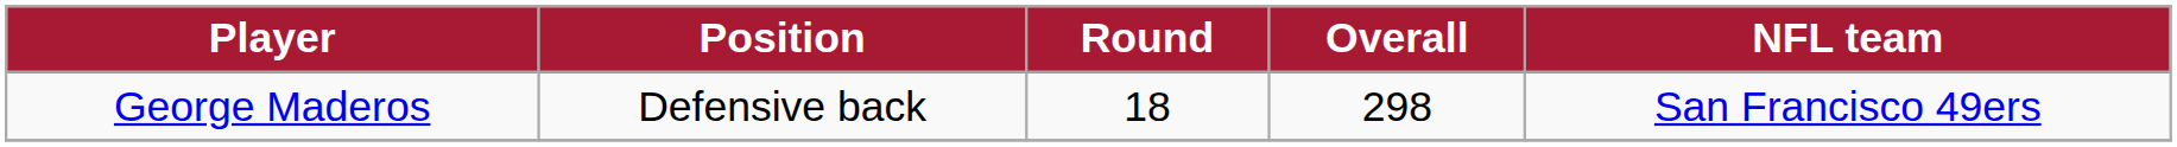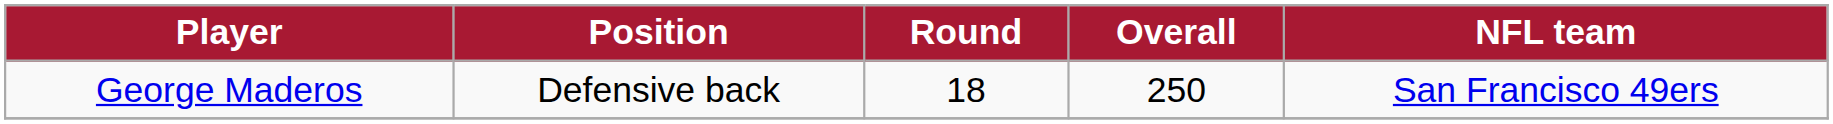George Maderos | Overall: 298 -> 250
